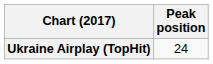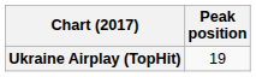Ukraine Airplay (TopHit) | Peak position: 24 -> 19
